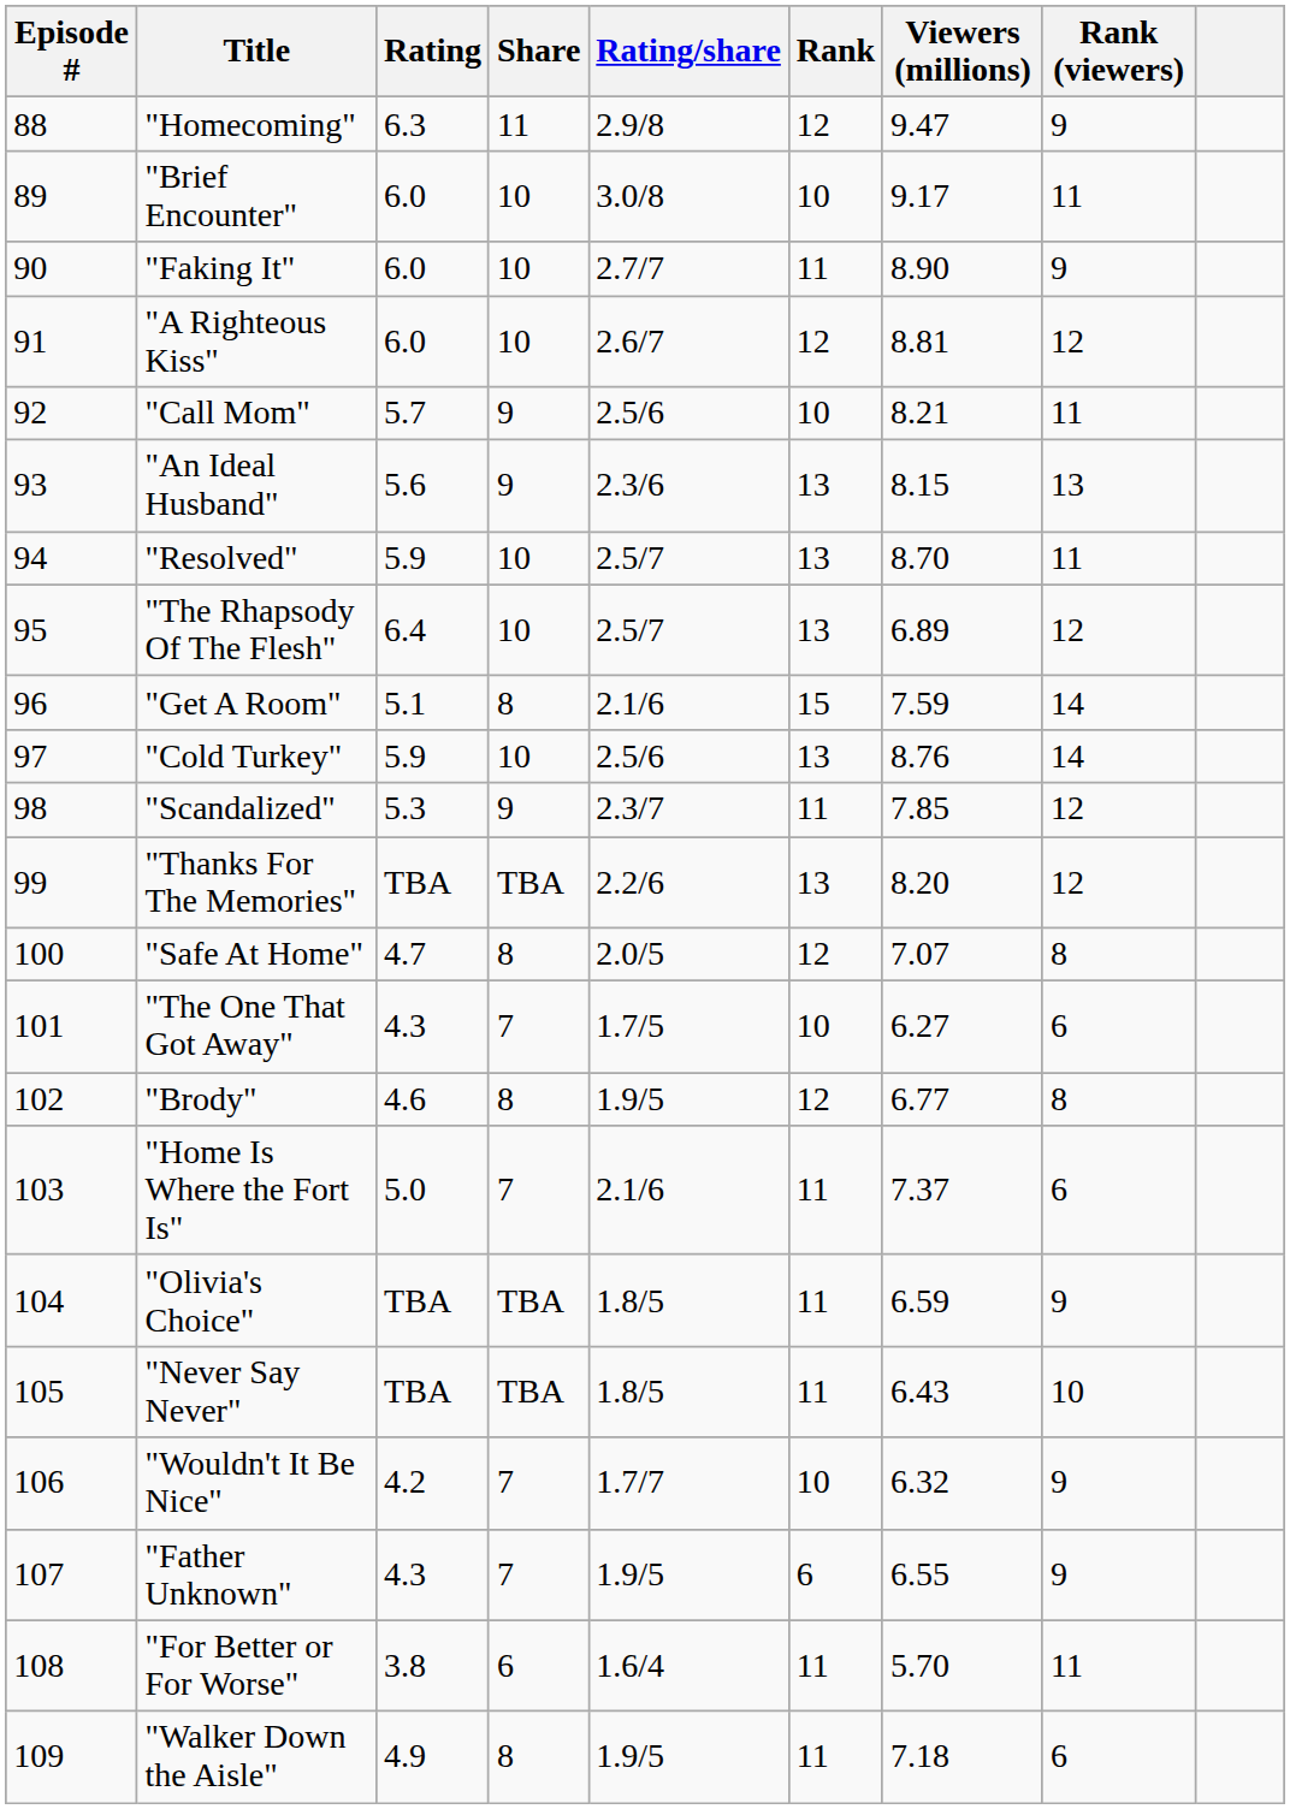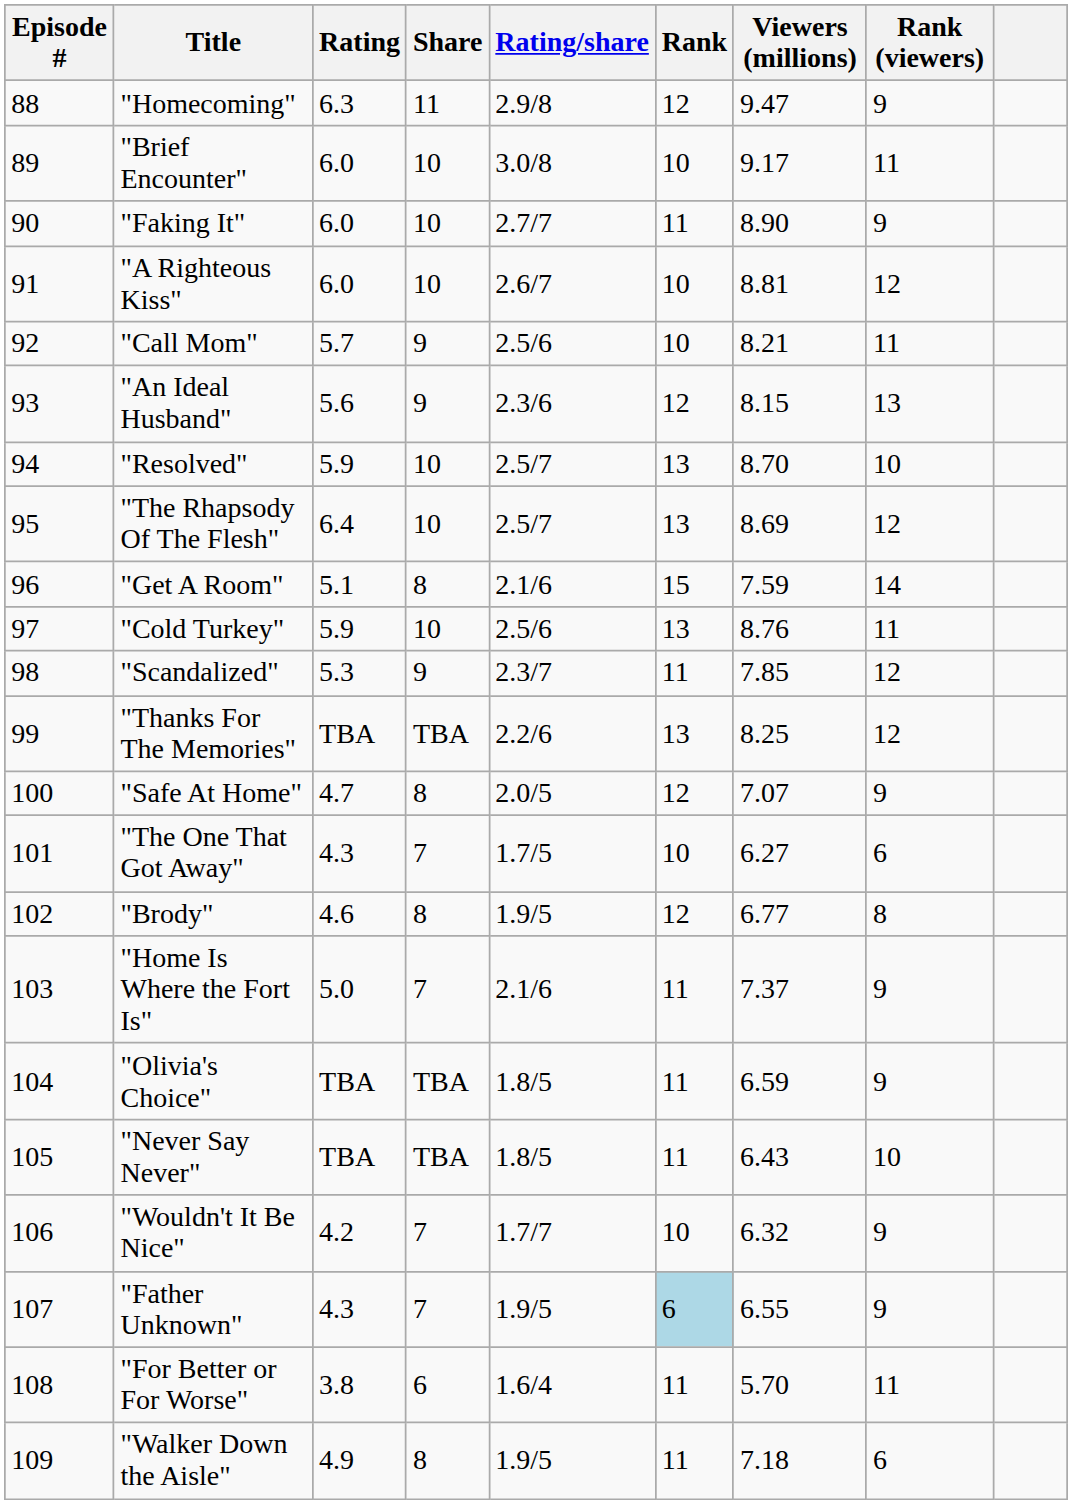"A Righteous Kiss" | Rank: 12 -> 10
"An Ideal Husband" | Rank: 13 -> 12
"Resolved" | Rank (viewers): 11 -> 10
"The Rhapsody Of The Flesh" | Viewers (millions): 6.89 -> 8.69
"Cold Turkey" | Rank (viewers): 14 -> 11
"Thanks For The Memories" | Viewers (millions): 8.20 -> 8.25
"Safe At Home" | Rank (viewers): 8 -> 9
"Home Is Where the Fort Is" | Rank (viewers): 6 -> 9
"Father Unknown" | Rank: no background -> lightblue background
